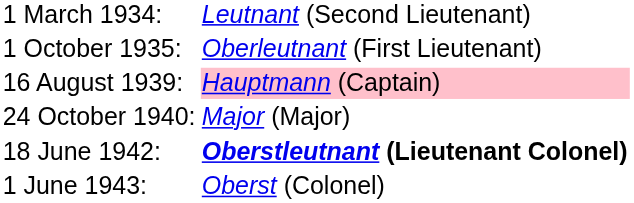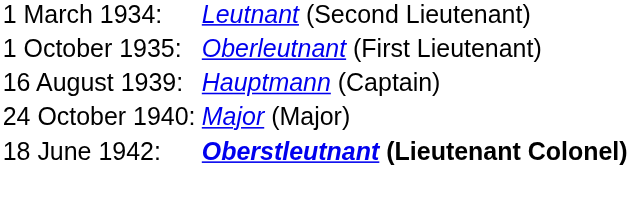16 August 1939: | column 2: pink background -> no background
- row: 1 June 1943: | Oberst (Colonel)
